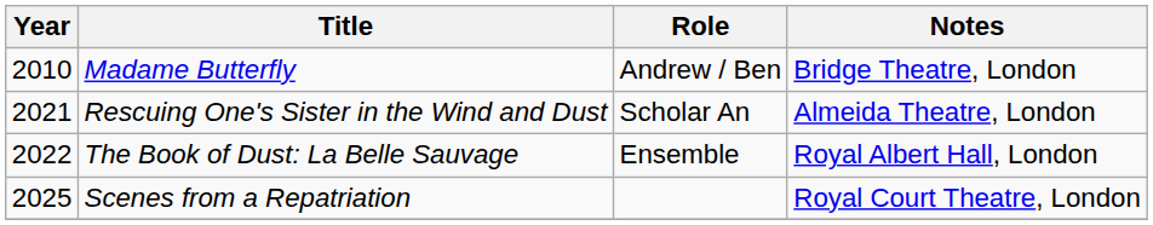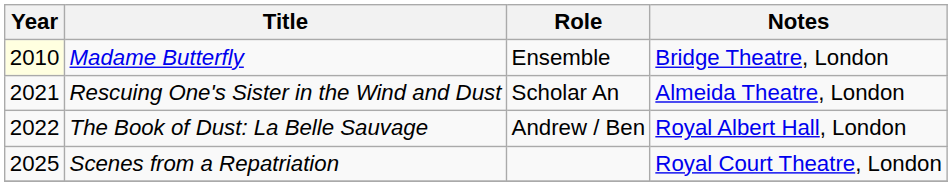Madame Butterfly | Year: no background -> lightyellow background
Madame Butterfly | Role: Andrew / Ben -> Ensemble
The Book of Dust: La Belle Sauvage | Role: Ensemble -> Andrew / Ben
